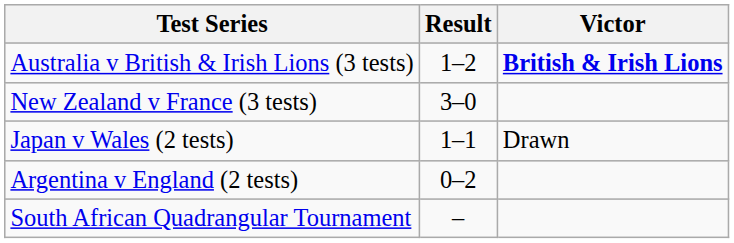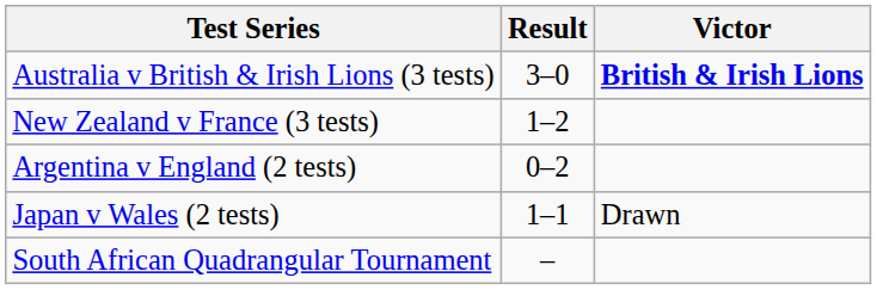Australia v British & Irish Lions (3 tests) | Result: 1–2 -> 3–0
New Zealand v France (3 tests) | Result: 3–0 -> 1–2
rows swapped: Argentina v England (2 tests) <-> Japan v Wales (2 tests)
